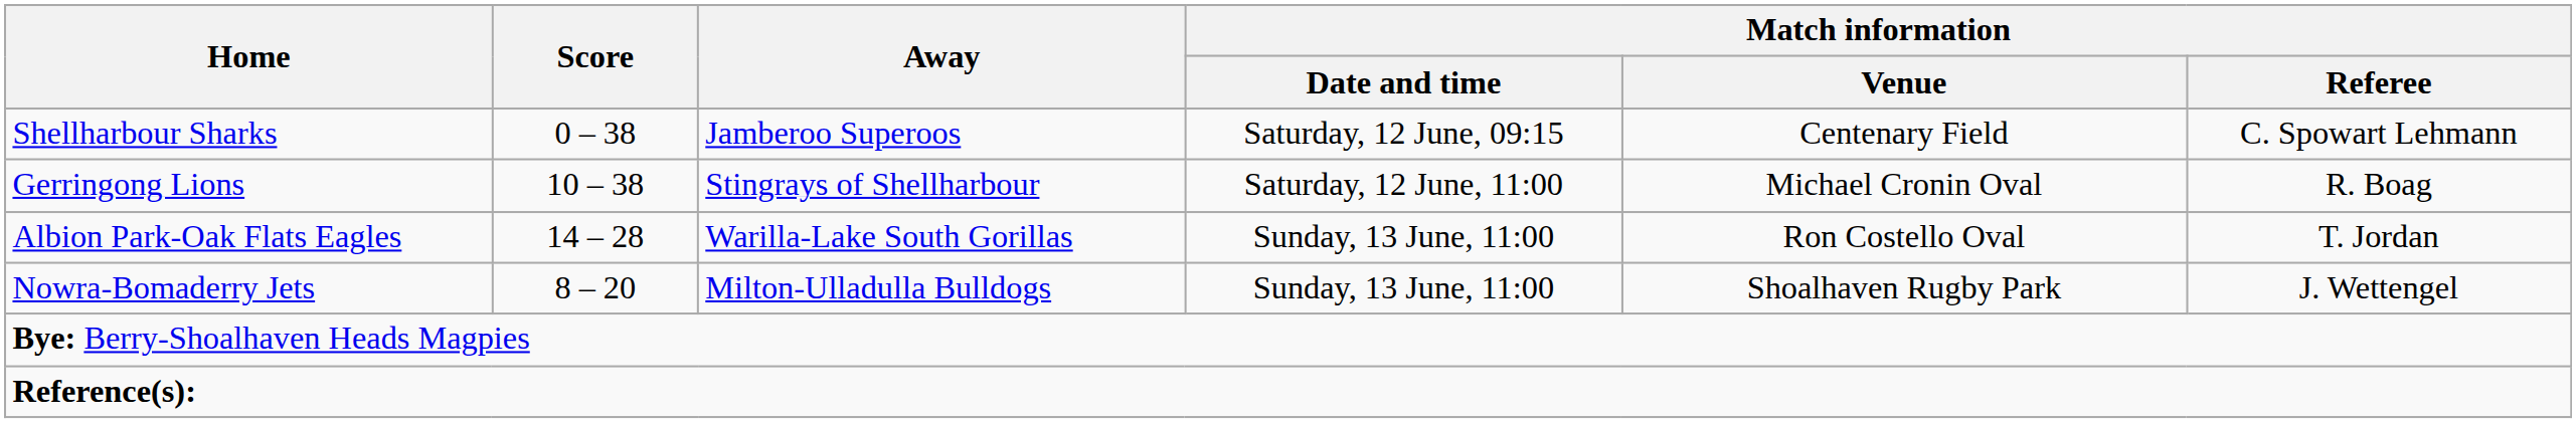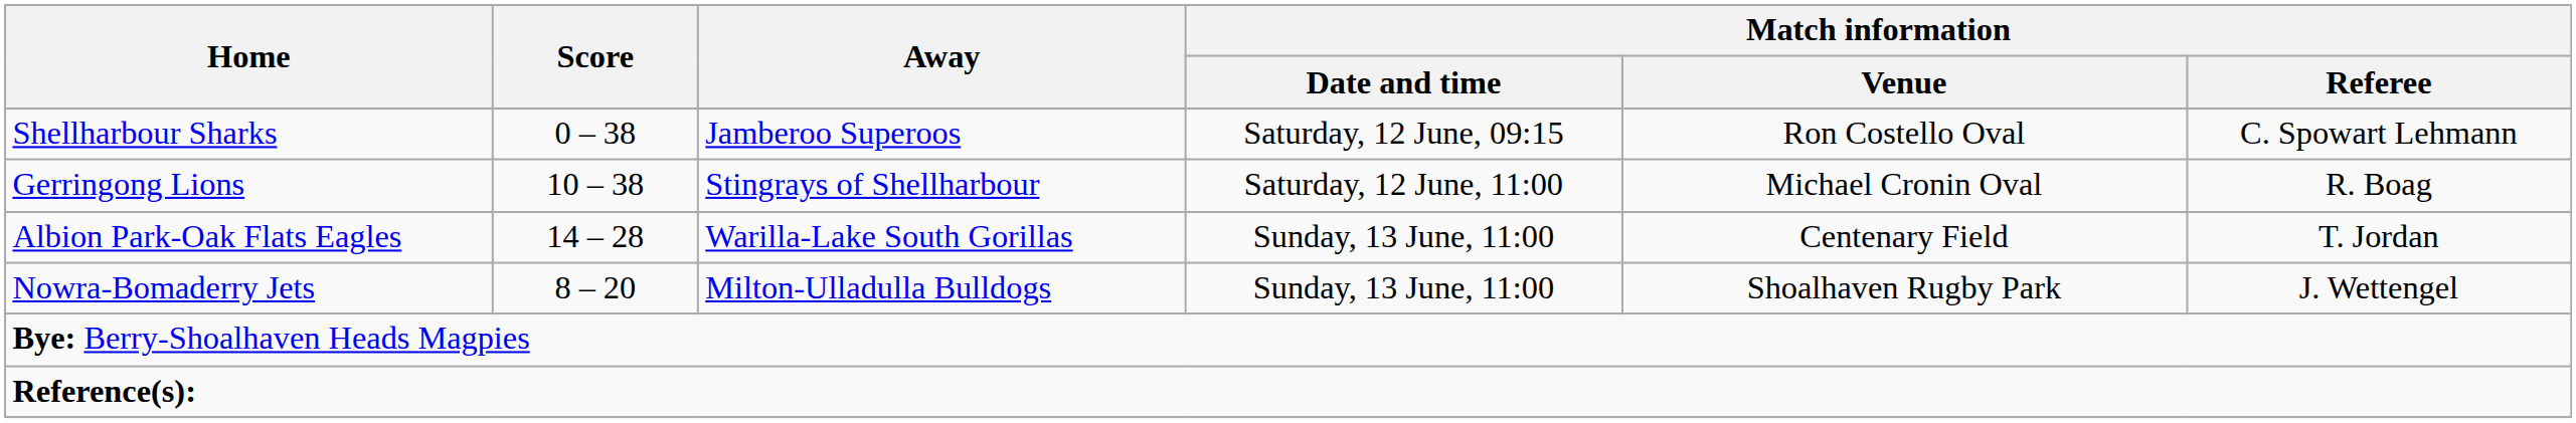Shellharbour Sharks | Match information / Venue: Centenary Field -> Ron Costello Oval
Albion Park-Oak Flats Eagles | Match information / Venue: Ron Costello Oval -> Centenary Field
